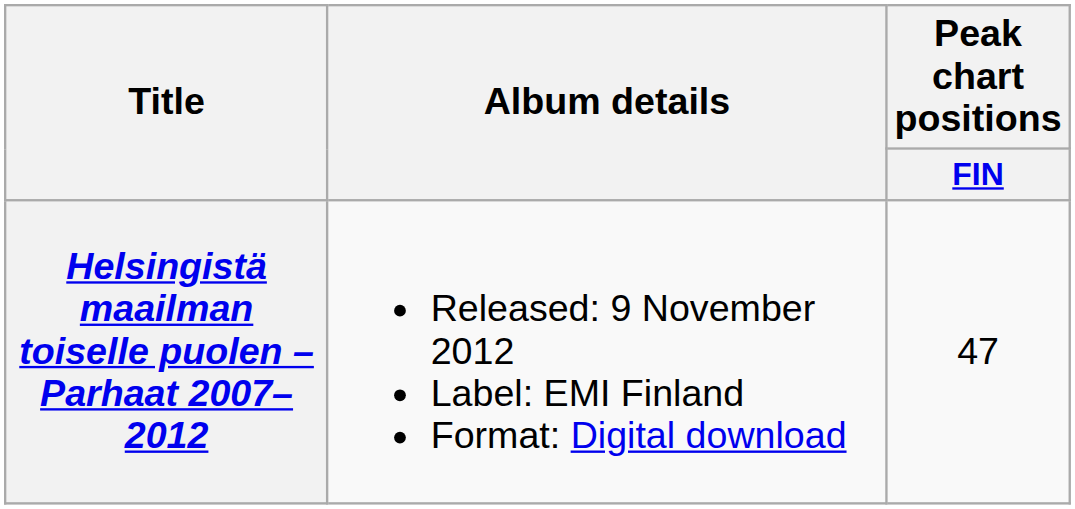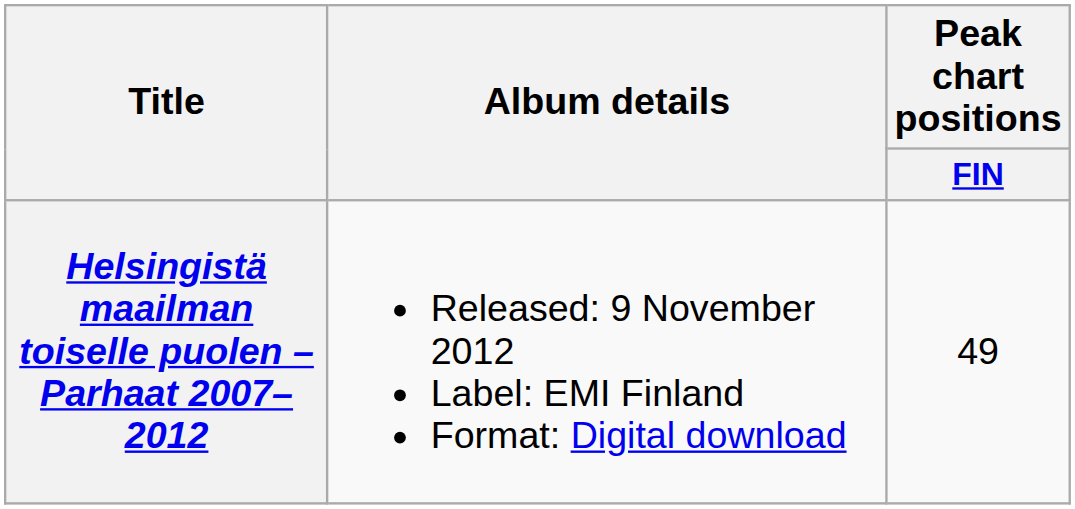Helsingistä maailman toiselle puolen – Parhaat 2007–2012 | Peak chart positions / FIN: 47 -> 49
